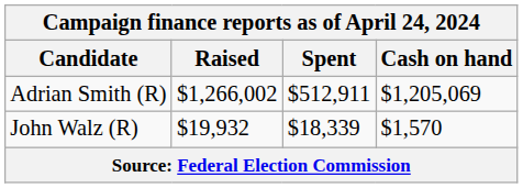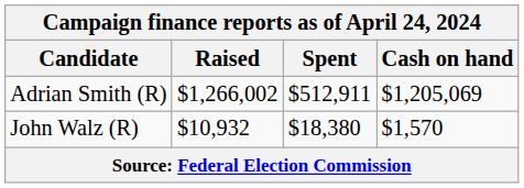John Walz (R) | Raised: $19,932 -> $10,932
John Walz (R) | Spent: $18,339 -> $18,380
